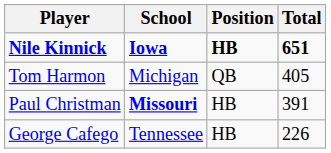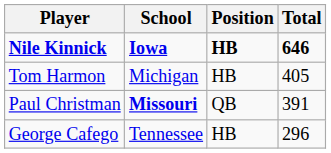Nile Kinnick | Total: 651 -> 646
Tom Harmon | Position: QB -> HB
Paul Christman | Position: HB -> QB
George Cafego | Total: 226 -> 296
